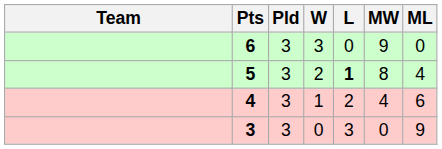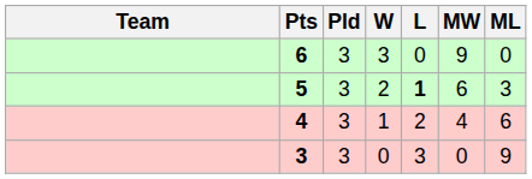5 | MW: 8 -> 6
5 | ML: 4 -> 3
